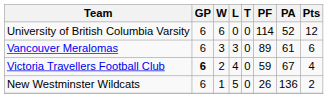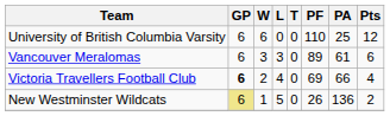University of British Columbia Varsity | PF: 114 -> 110
University of British Columbia Varsity | PA: 52 -> 25
Victoria Travellers Football Club | PF: 59 -> 69
Victoria Travellers Football Club | PA: 67 -> 66
New Westminster Wildcats | GP: no background -> khaki background
